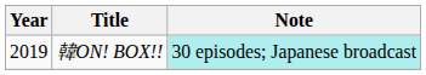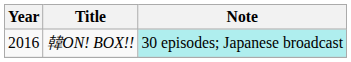韓ON! BOX!! | Year: 2019 -> 2016
